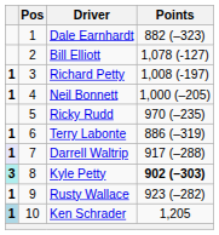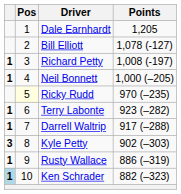Dale Earnhardt | Points: 882 (–323) -> 1,205
Ricky Rudd | Pos: no background -> lightyellow background
Terry Labonte | Points: 886 (–319) -> 923 (–282)
Darrell Waltrip | column 1: lavender background -> no background
Kyle Petty | column 1: paleturquoise background -> no background
Kyle Petty | Points: bold -> normal
Rusty Wallace | Points: 923 (–282) -> 886 (–319)
Ken Schrader | Points: 1,205 -> 882 (–323)
